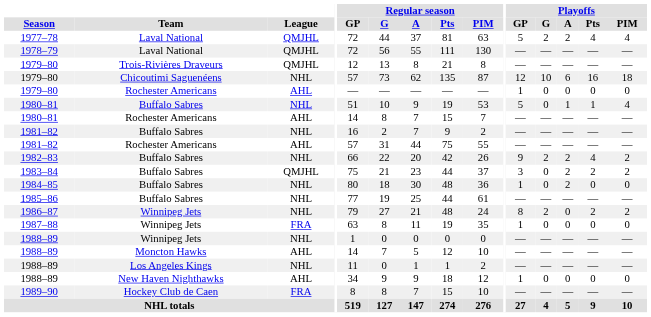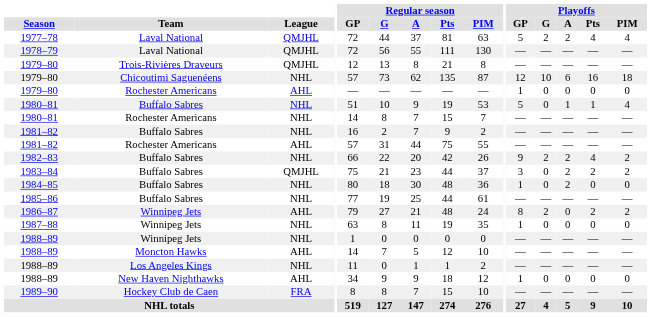1980–81 / Rochester Americans | League: AHL -> NHL
1986–87 | League: NHL -> AHL
1987–88 | League: FRA -> NHL
